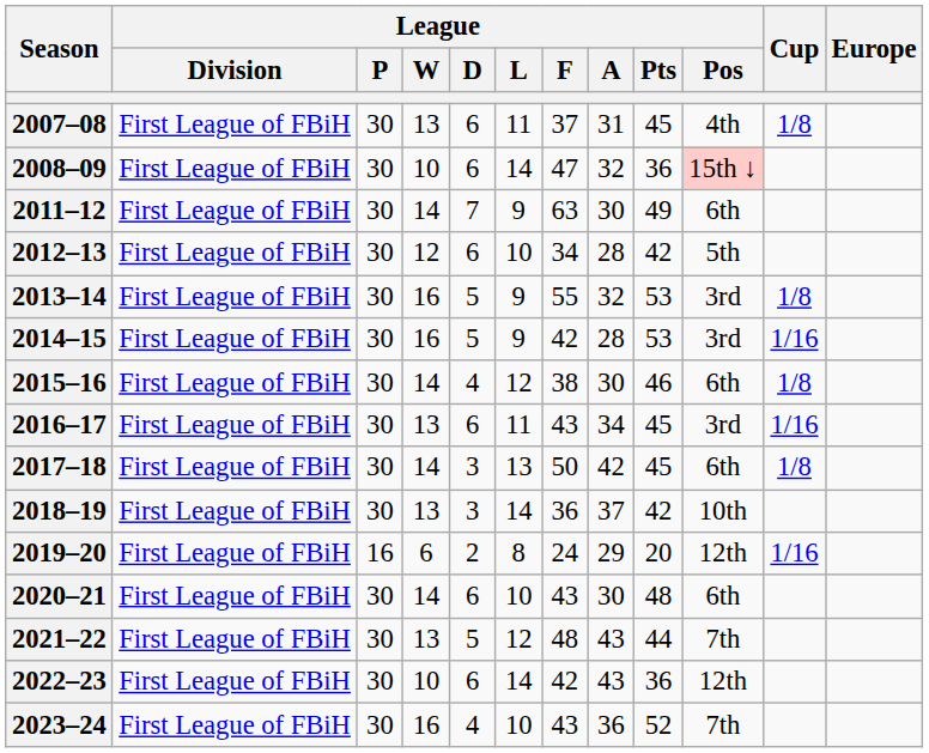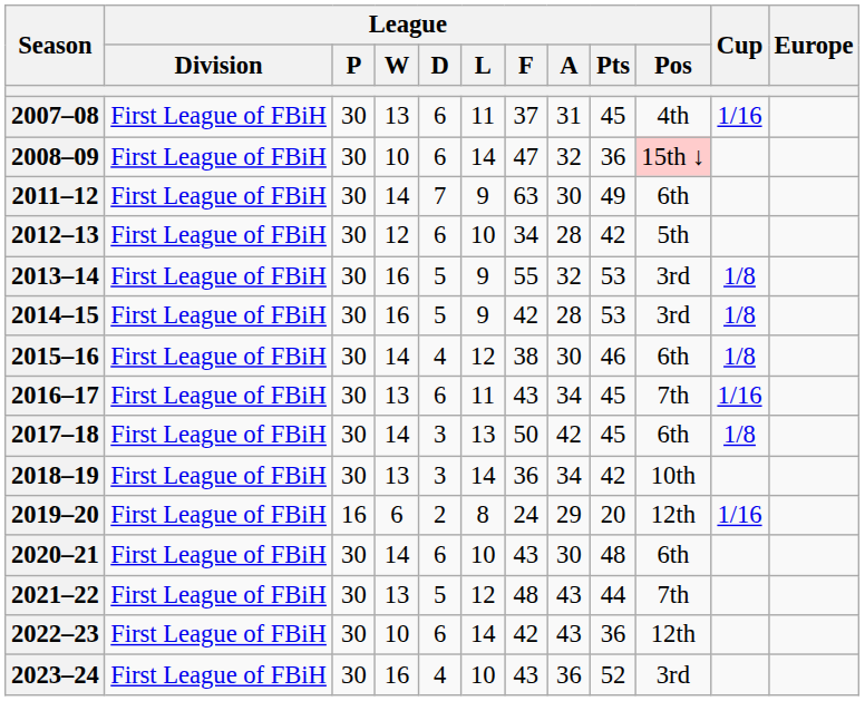2007–08 | Cup: 1/8 -> 1/16
2014–15 | Cup: 1/16 -> 1/8
2016–17 | League / Pos: 3rd -> 7th
2018–19 | League / A: 37 -> 34
2023–24 | League / Pos: 7th -> 3rd
